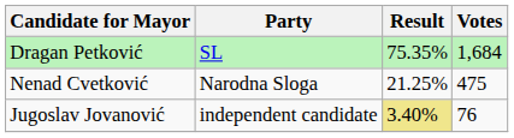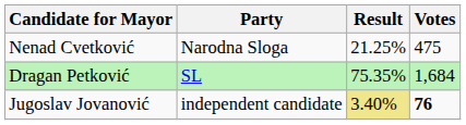rows swapped: Dragan Petković <-> Nenad Cvetković
Jugoslav Jovanović | Votes: normal -> bold
